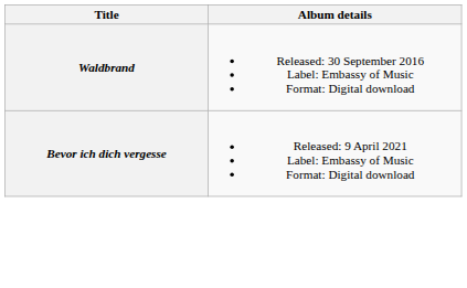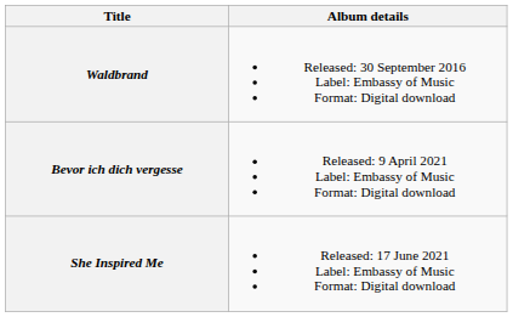+ row: She Inspired Me | Released: 17 June 2021 Label: Embassy of Music Format: Digital download
